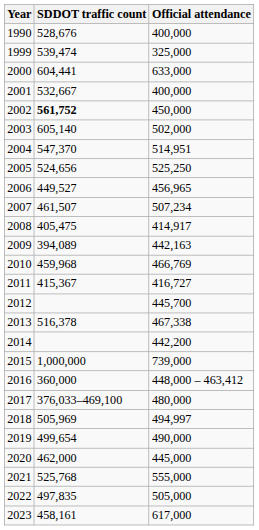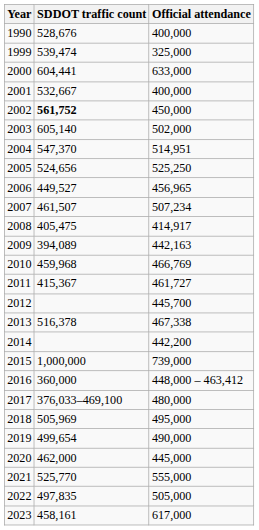2011 | Official attendance: 416,727 -> 461,727
2018 | Official attendance: 494,997 -> 495,000
2021 | SDDOT traffic count: 525,768 -> 525,770
